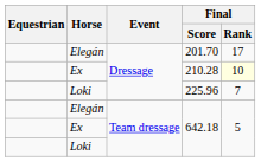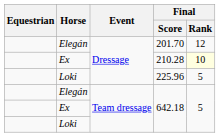201.70 | Final / Rank: 17 -> 12
225.96 | Final / Rank: 7 -> 5
